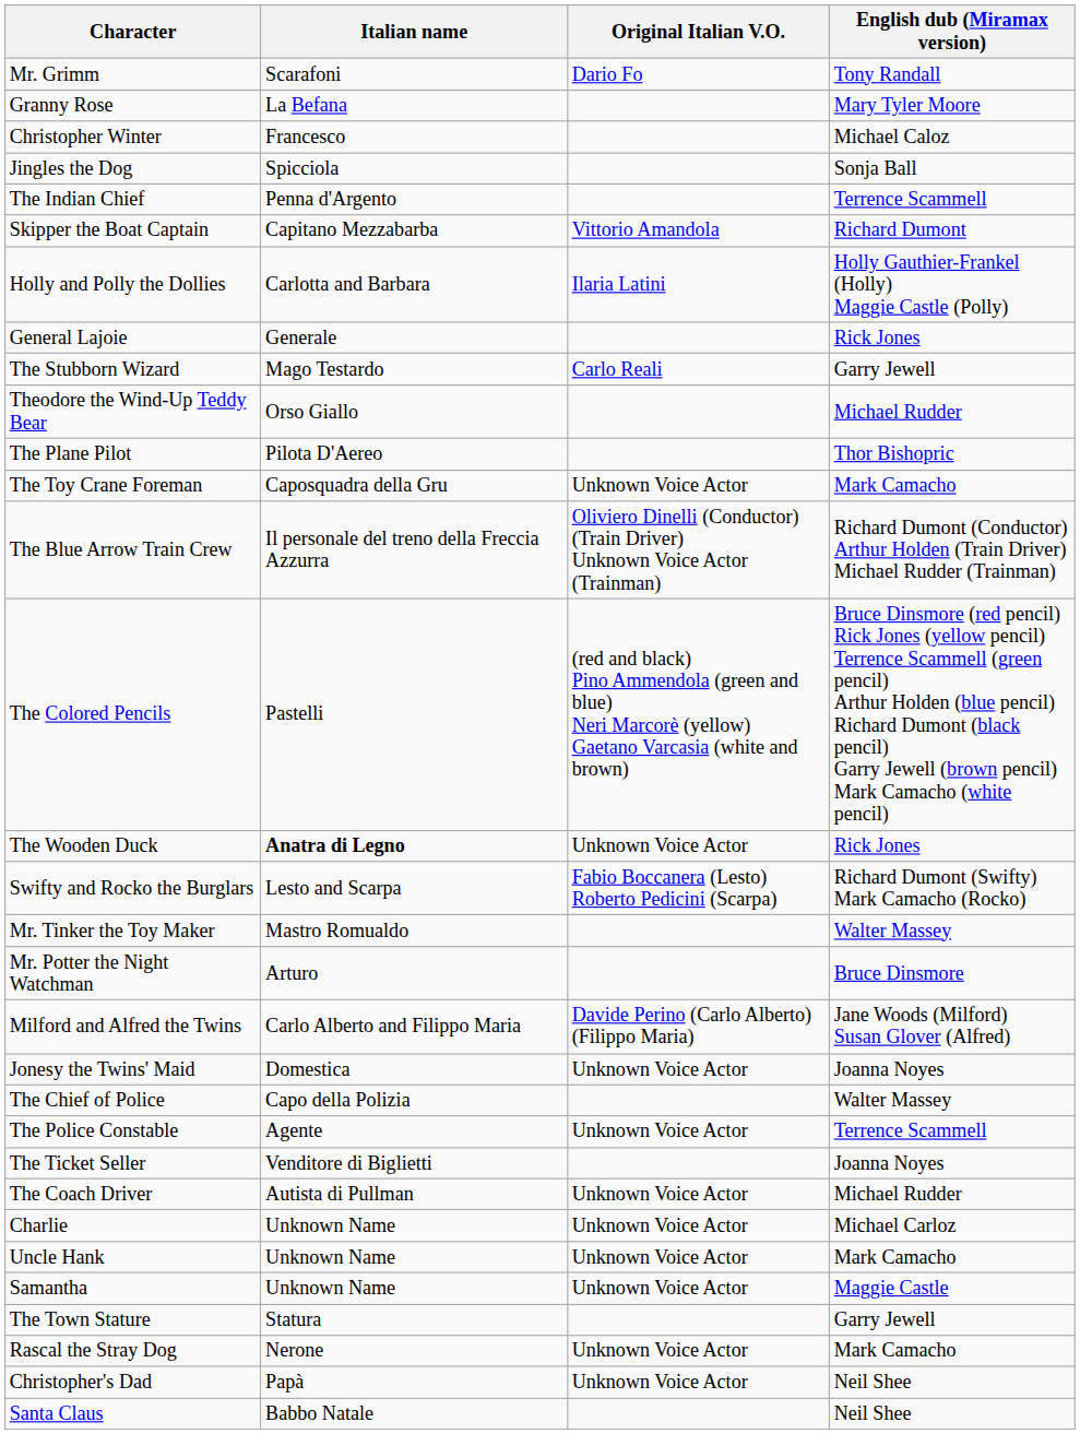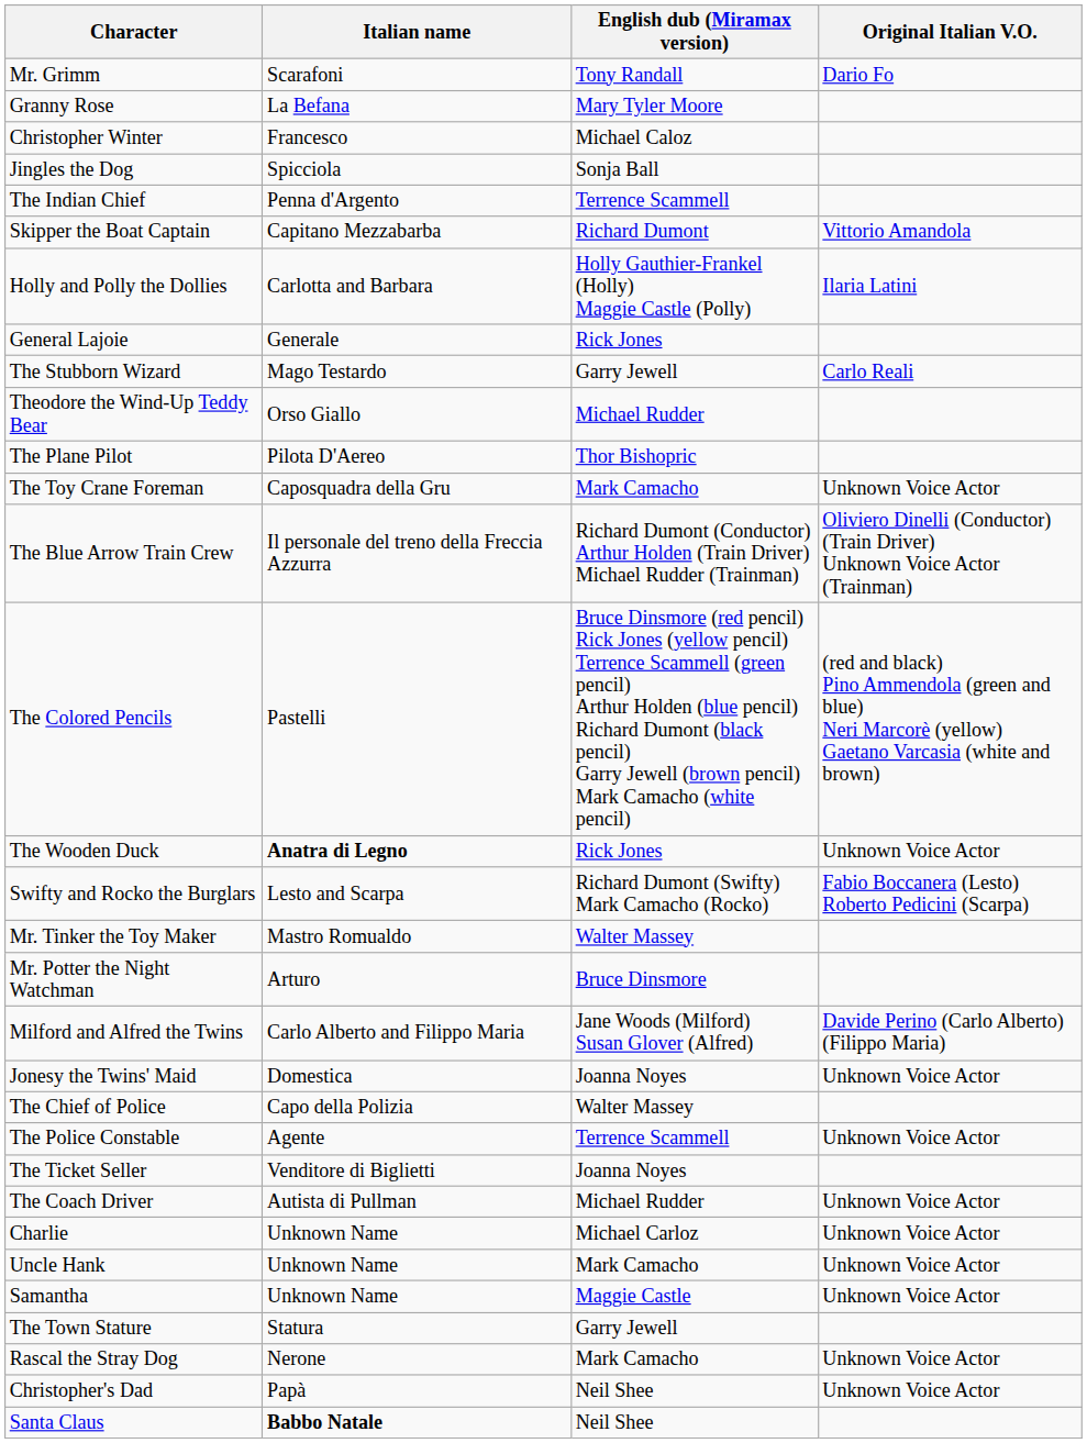columns swapped: Original Italian V.O. <-> English dub (Miramax version)
Santa Claus | Italian name: normal -> bold
